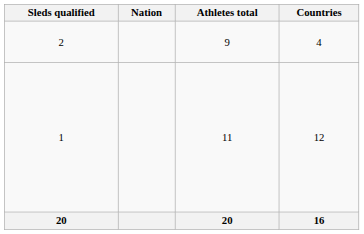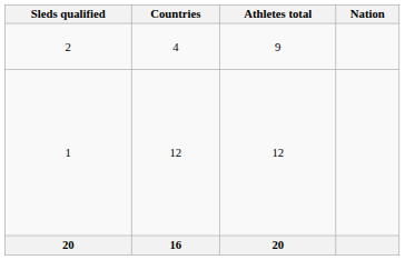columns swapped: Countries <-> Nation
1 | Athletes total: 11 -> 12
